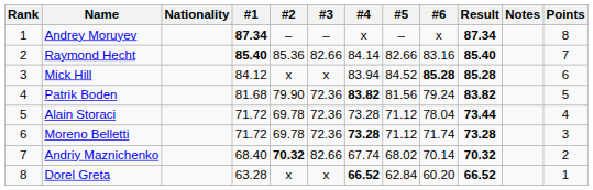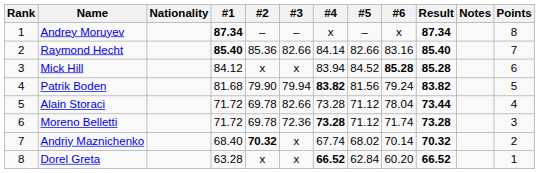Patrik Boden | #3: 72.36 -> 79.94
Alain Storaci | #3: 72.36 -> 82.66
Andriy Maznichenko | #3: 82.66 -> x
